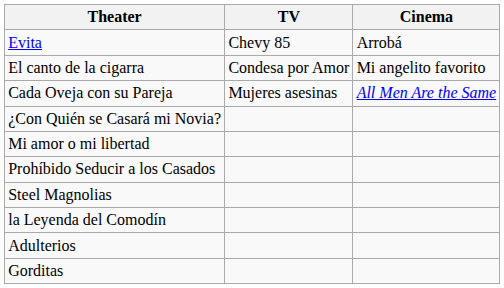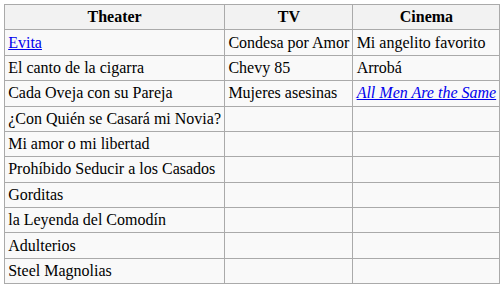Evita | TV: Chevy 85 -> Condesa por Amor
Evita | Cinema: Arrobá -> Mi angelito favorito
El canto de la cigarra | TV: Condesa por Amor -> Chevy 85
El canto de la cigarra | Cinema: Mi angelito favorito -> Arrobá
rows swapped: Gorditas <-> Steel Magnolias
